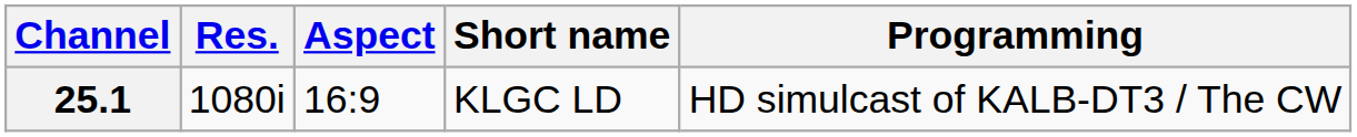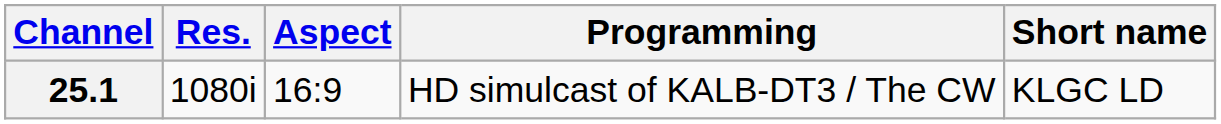columns swapped: Short name <-> Programming
